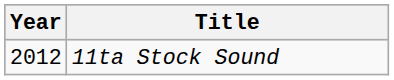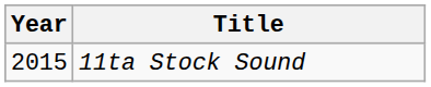11ta Stock Sound | Year: 2012 -> 2015
